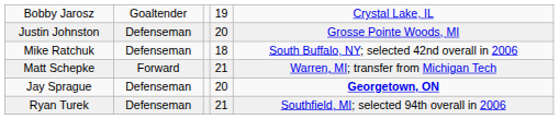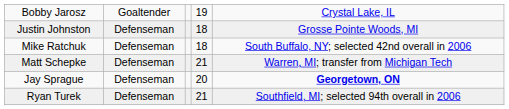Justin Johnston | column 4: 20 -> 18
Matt Schepke | column 2: Forward -> Defenseman
